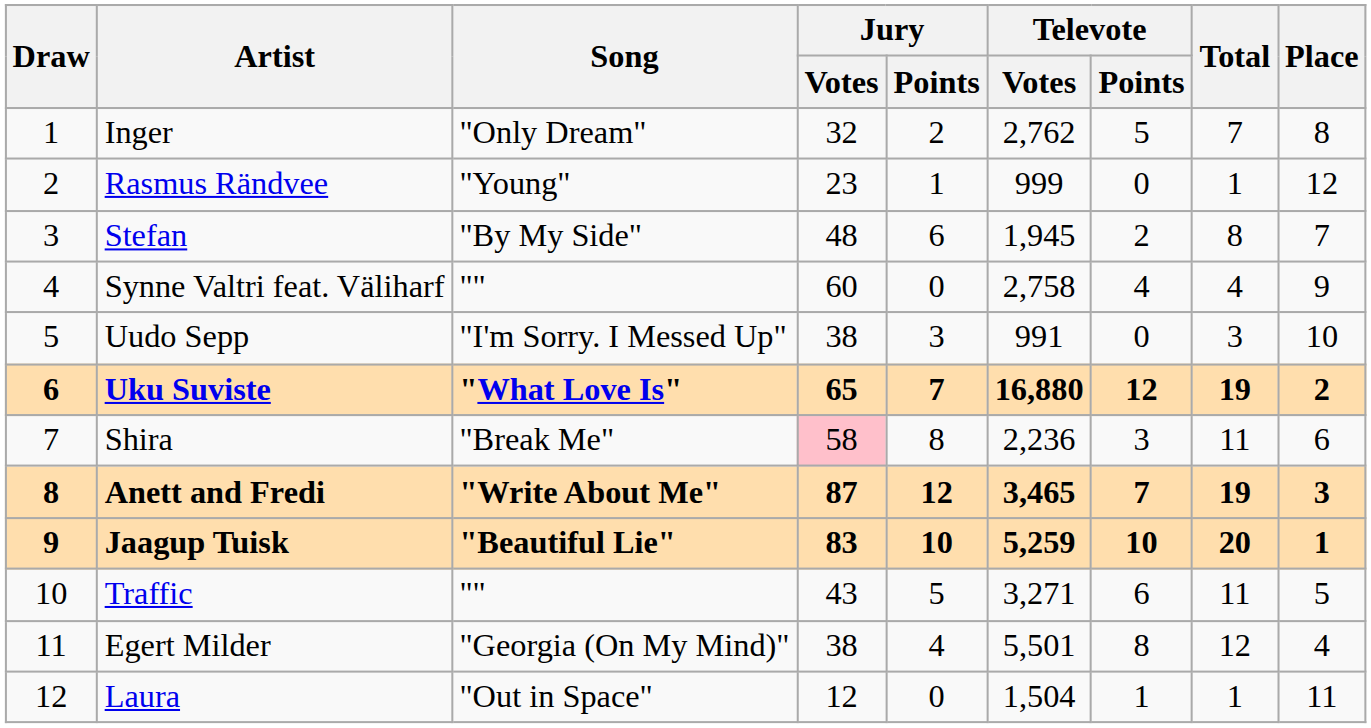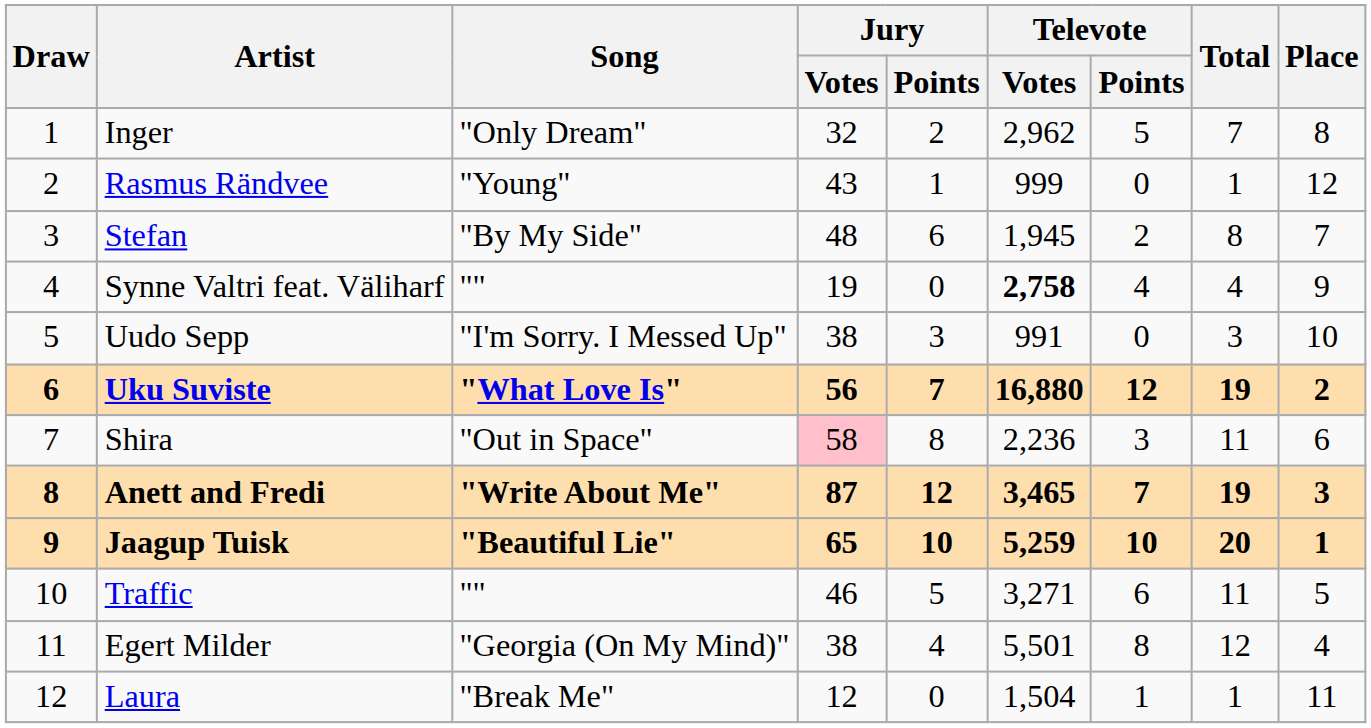Inger | Televote / Votes: 2,762 -> 2,962
Rasmus Rändvee | Jury / Votes: 23 -> 43
Synne Valtri feat. Väliharf | Jury / Votes: 60 -> 19
Synne Valtri feat. Väliharf | Televote / Votes: normal -> bold
Uku Suviste | Jury / Votes: 65 -> 56
Shira | Song: "Break Me" -> "Out in Space"
Jaagup Tuisk | Jury / Votes: 83 -> 65
Traffic | Jury / Votes: 43 -> 46
Laura | Song: "Out in Space" -> "Break Me"
